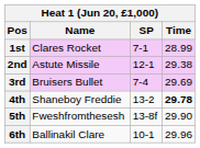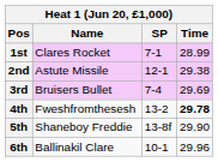4th | Name: Shaneboy Freddie -> Fweshfromthesesh
5th | Name: Fweshfromthesesh -> Shaneboy Freddie
